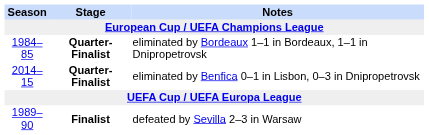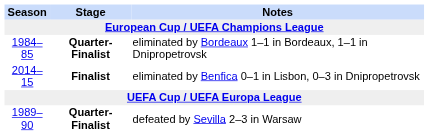eliminated by Benfica 0–1 in Lisbon, 0–3 in Dnipropetrovsk | Stage: Quarter-Finalist -> Finalist
defeated by Sevilla 2–3 in Warsaw | Stage: Finalist -> Quarter-Finalist
